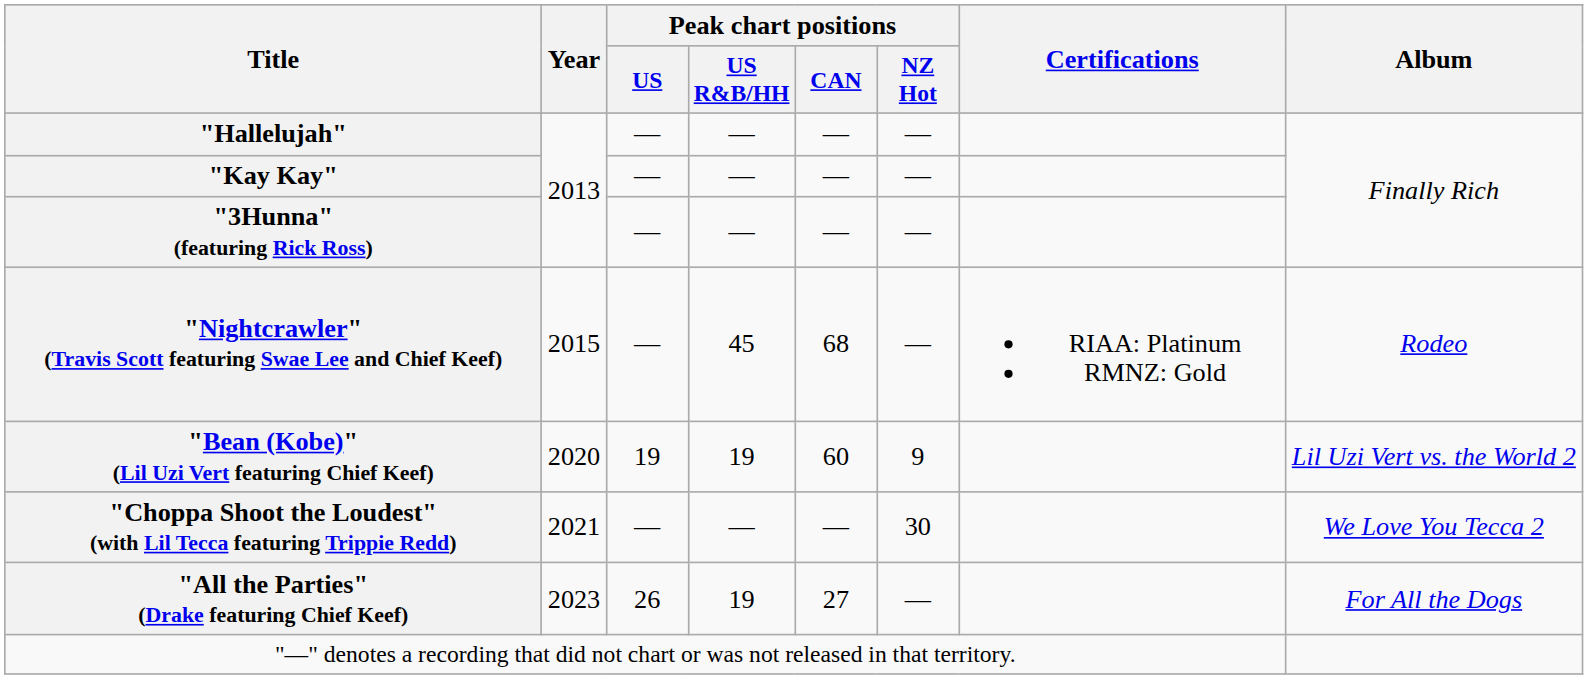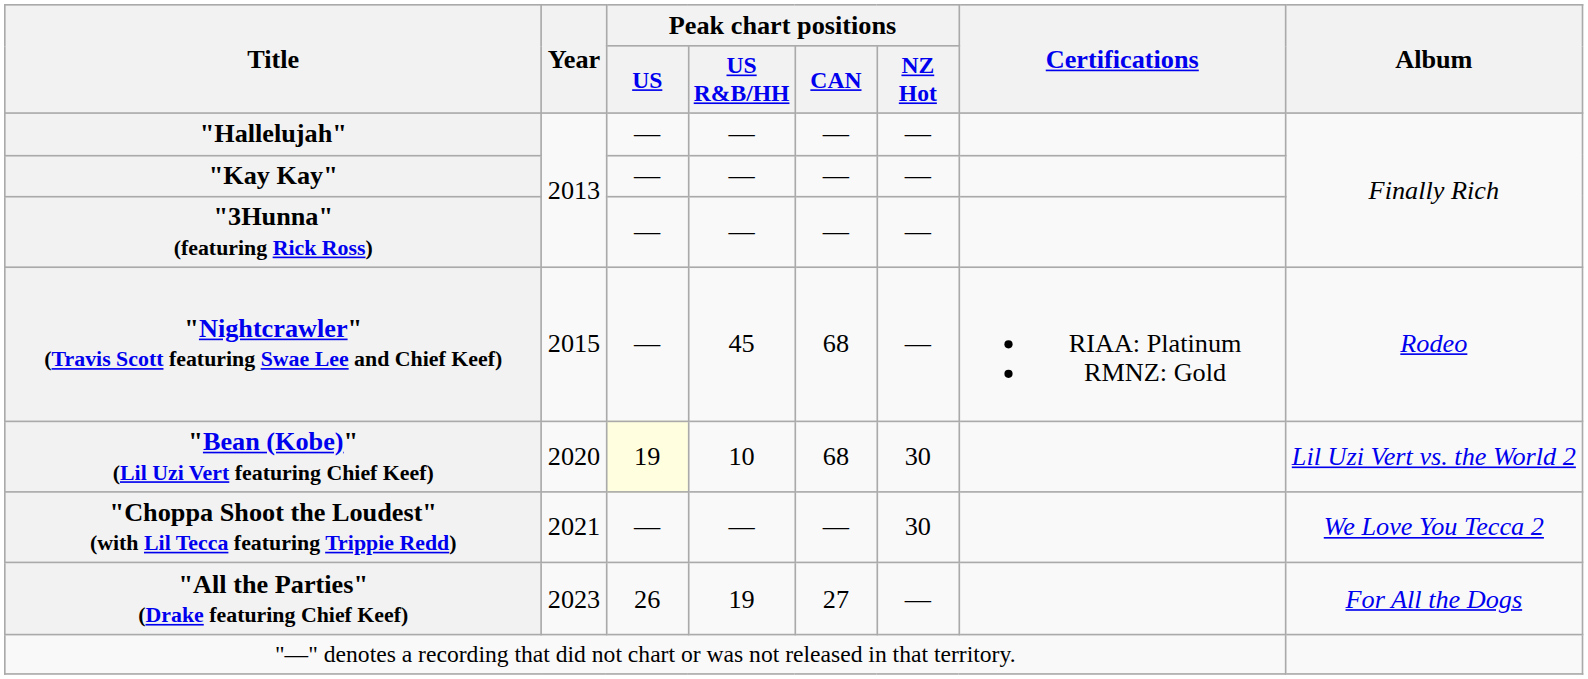"Bean (Kobe)" (Lil Uzi Vert featuring Chief Keef) | Peak chart positions / US: no background -> lightyellow background
"Bean (Kobe)" (Lil Uzi Vert featuring Chief Keef) | Peak chart positions / US R&B/HH: 19 -> 10
"Bean (Kobe)" (Lil Uzi Vert featuring Chief Keef) | Peak chart positions / CAN: 60 -> 68
"Bean (Kobe)" (Lil Uzi Vert featuring Chief Keef) | Peak chart positions / NZ Hot: 9 -> 30
